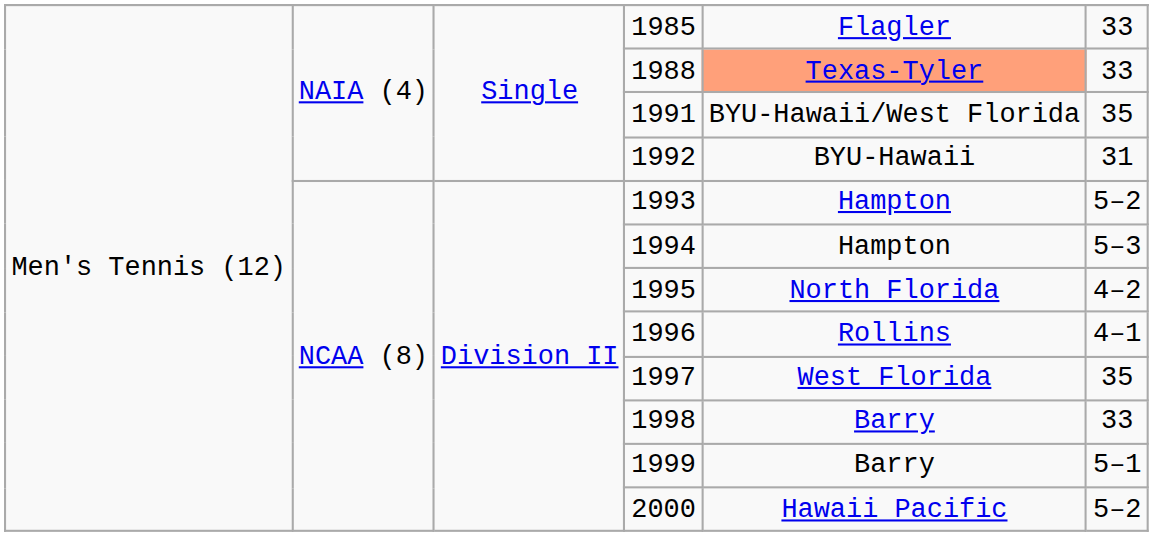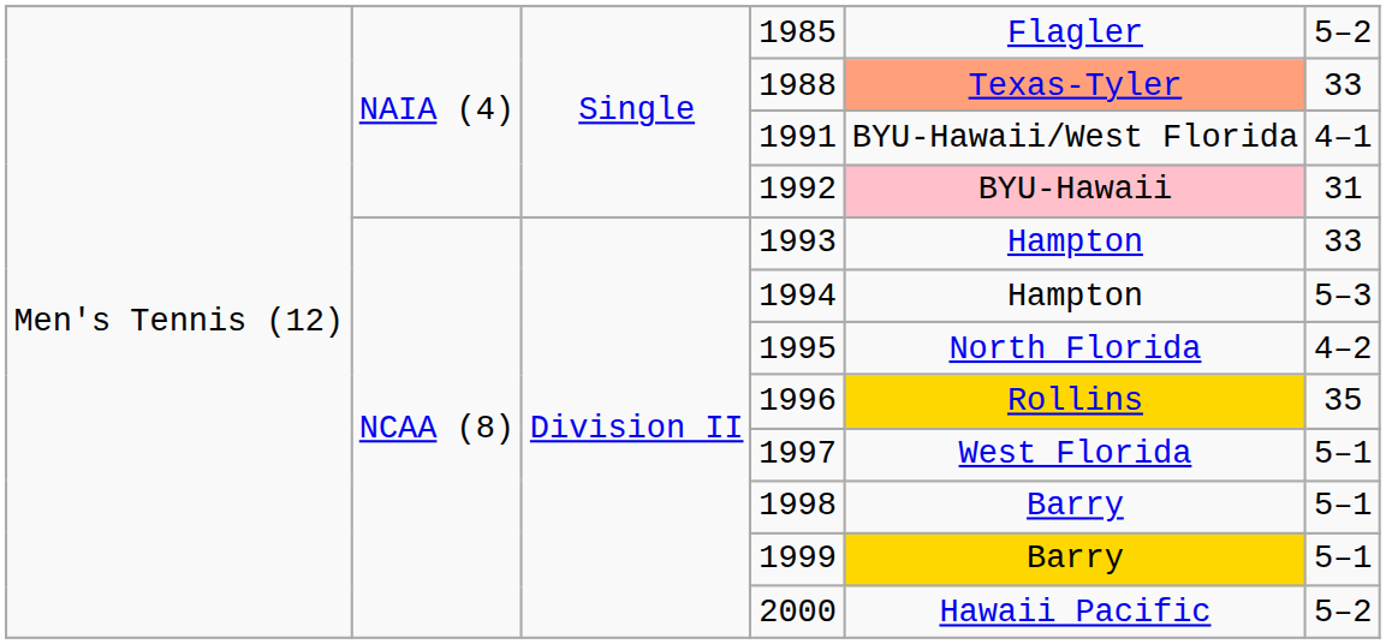1985 | column 6: 33 -> 5–2
1991 | column 6: 35 -> 4–1
1992 | column 5: no background -> pink background
1993 | column 6: 5–2 -> 33
1996 | column 5: no background -> gold background
1996 | column 6: 4–1 -> 35
1997 | column 6: 35 -> 5–1
1998 | column 6: 33 -> 5–1
1999 | column 5: no background -> gold background
